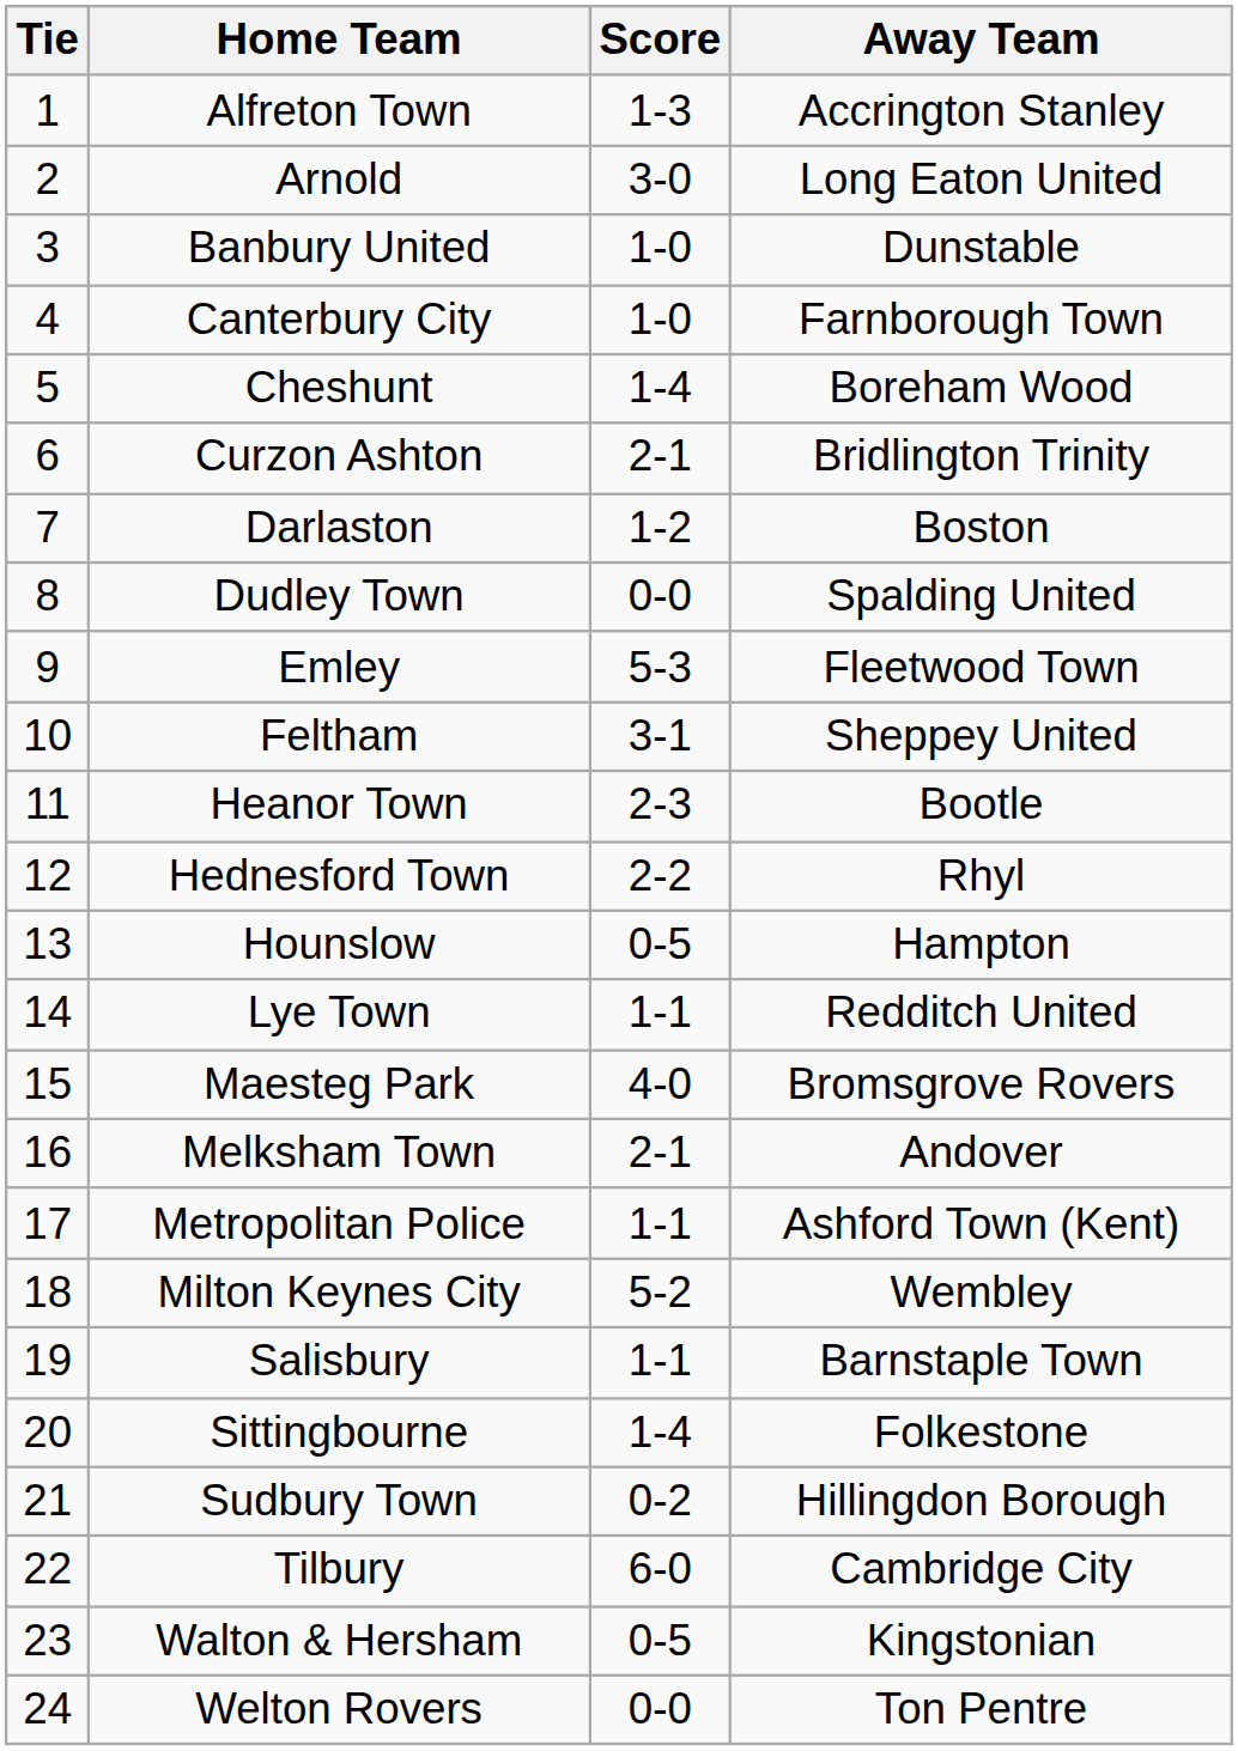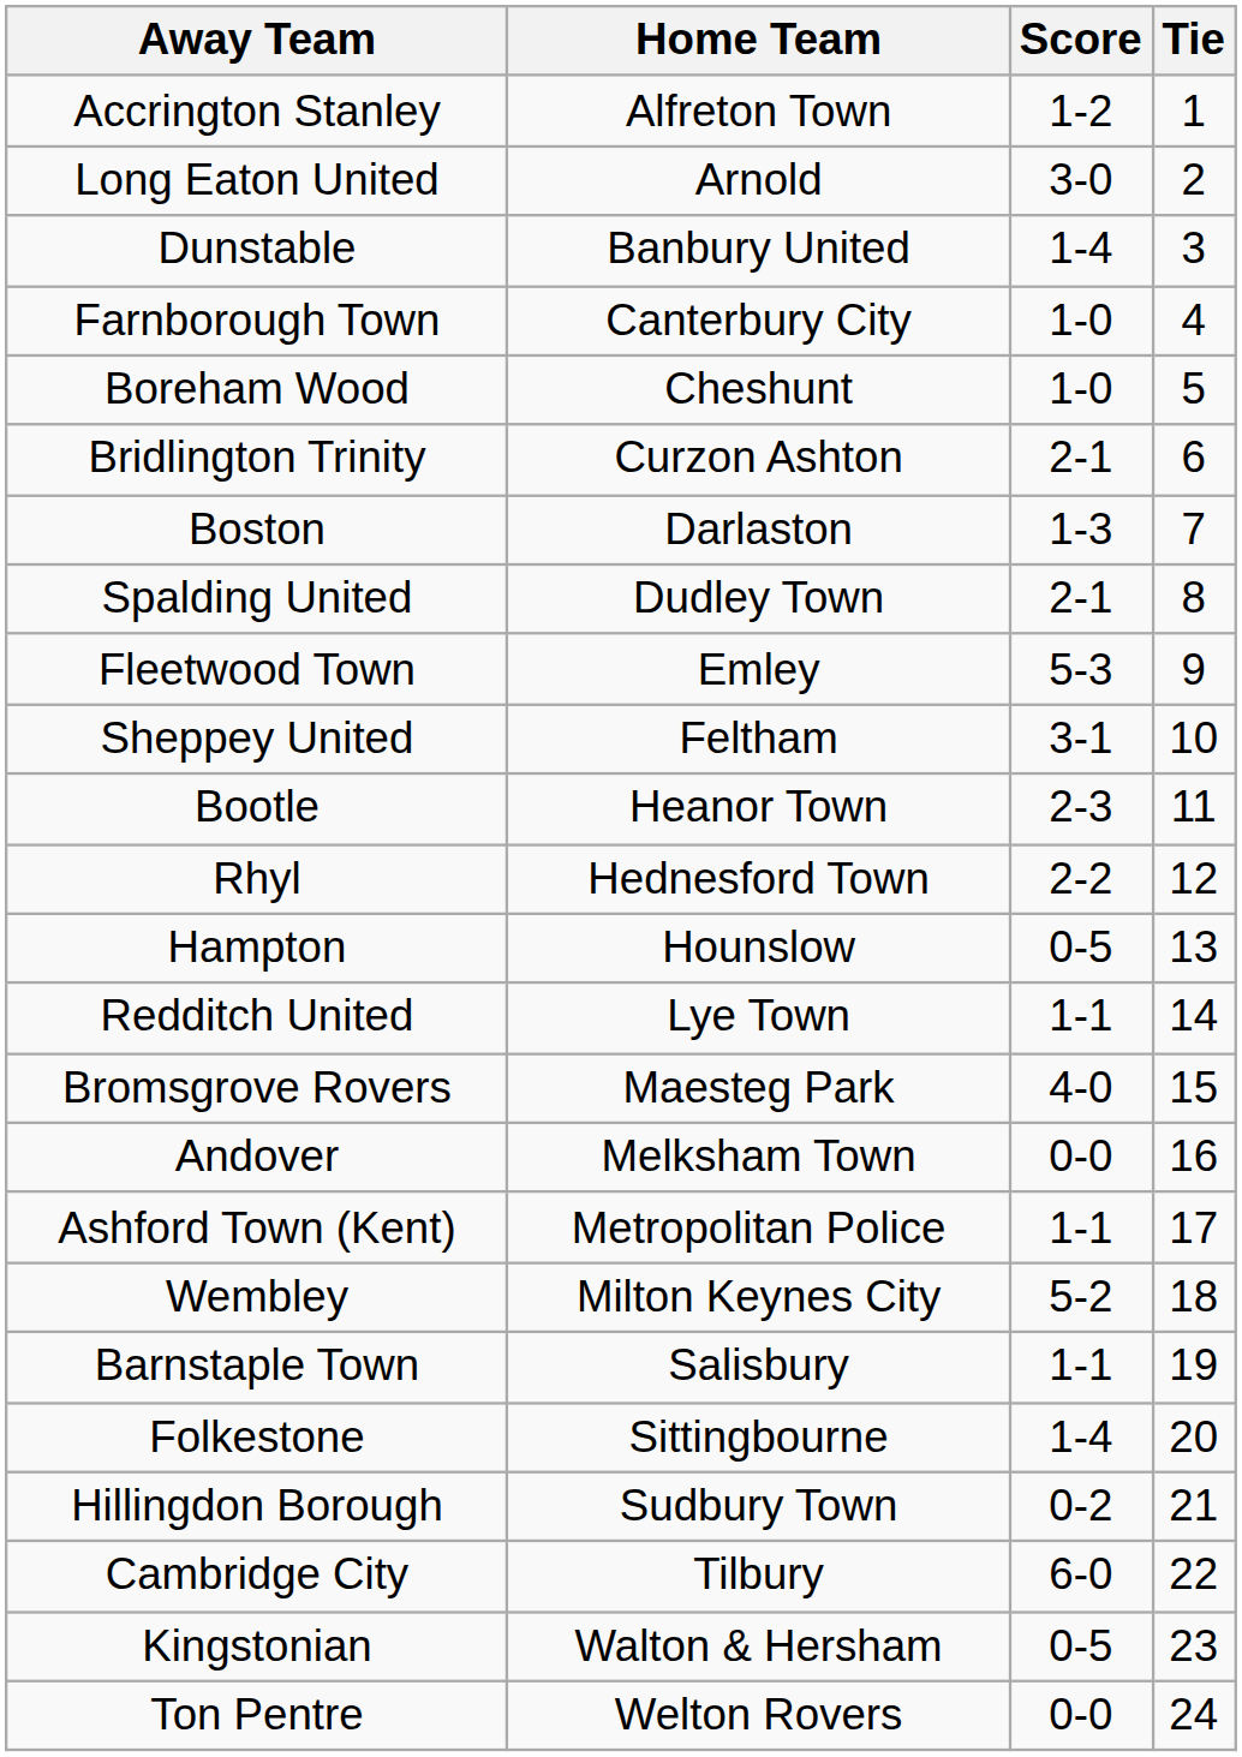columns swapped: Tie <-> Away Team
Alfreton Town | Score: 1-3 -> 1-2
Banbury United | Score: 1-0 -> 1-4
Cheshunt | Score: 1-4 -> 1-0
Darlaston | Score: 1-2 -> 1-3
Dudley Town | Score: 0-0 -> 2-1
Melksham Town | Score: 2-1 -> 0-0
